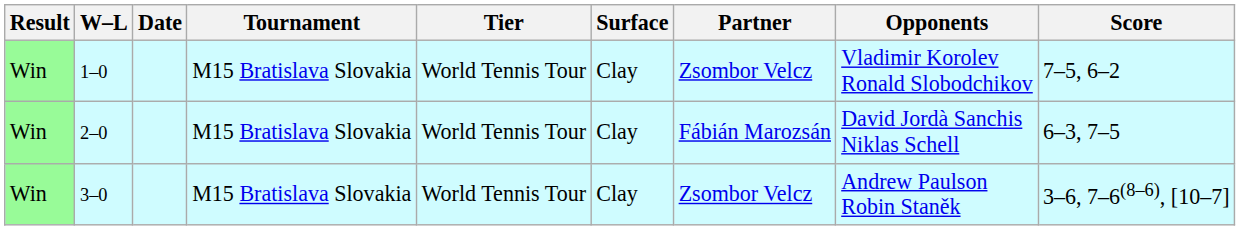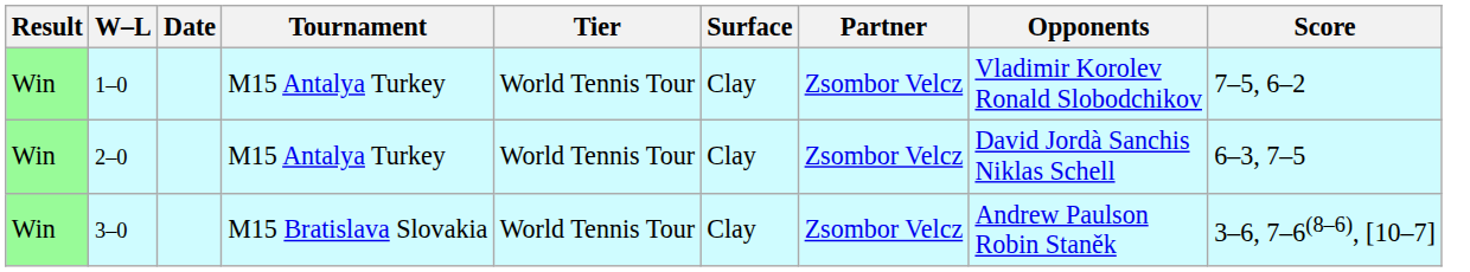1–0 | Tournament: M15 Bratislava Slovakia -> M15 Antalya Turkey
2–0 | Tournament: M15 Bratislava Slovakia -> M15 Antalya Turkey
2–0 | Partner: Fábián Marozsán -> Zsombor Velcz
